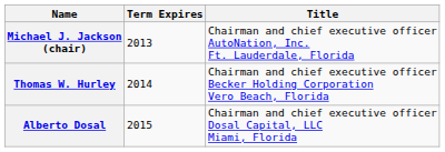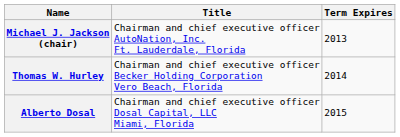columns swapped: Title <-> Term Expires
